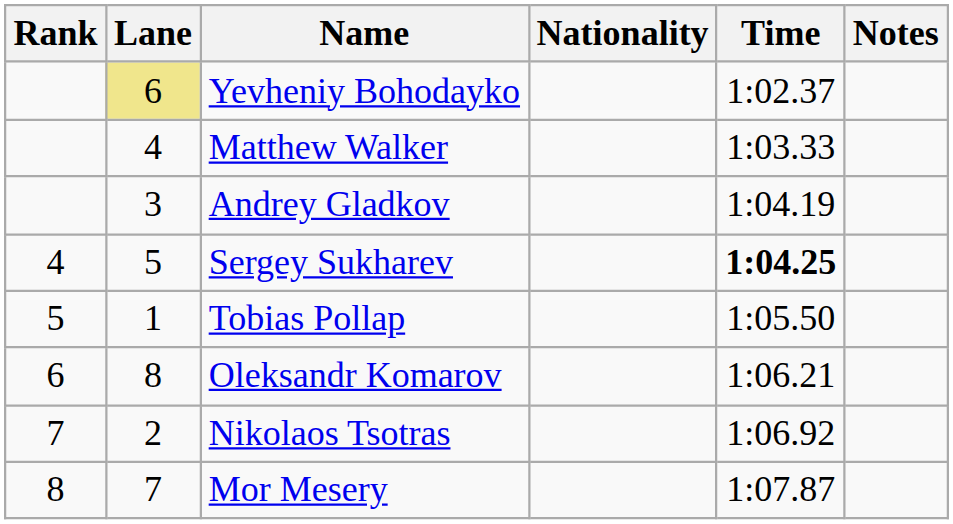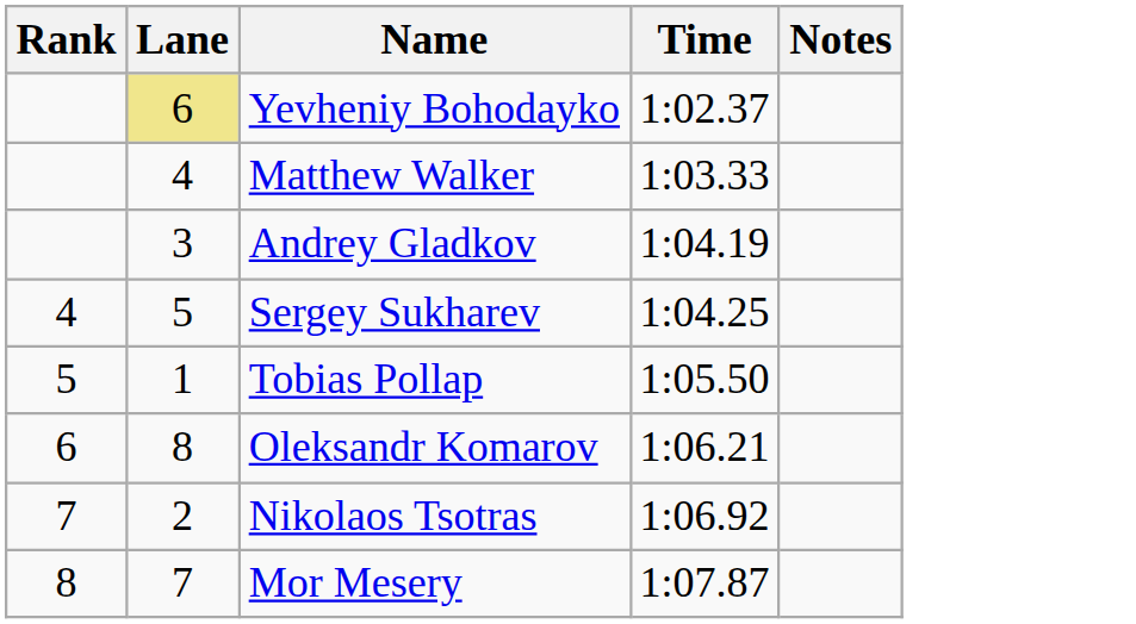- column: Nationality
Sergey Sukharev | Time: bold -> normal
